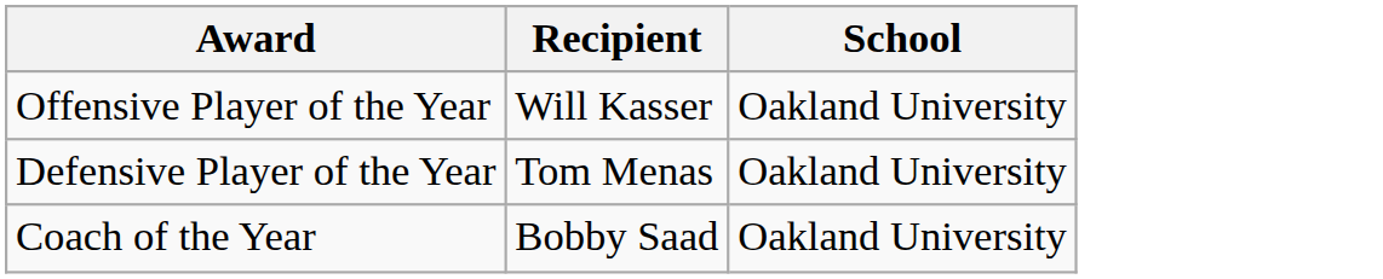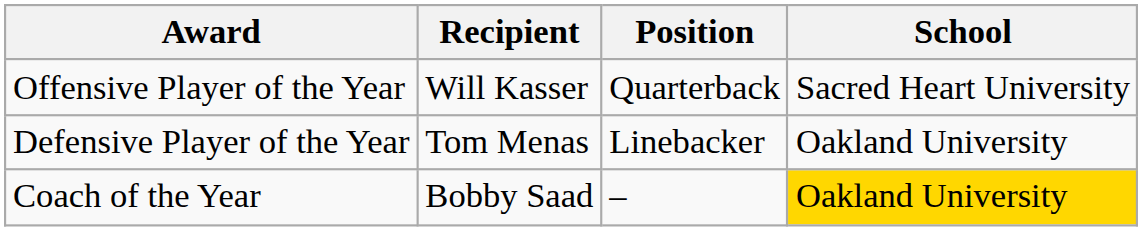+ column: Position | Quarterback | Linebacker | –
Offensive Player of the Year | School: Oakland University -> Sacred Heart University
Coach of the Year | School: no background -> gold background
